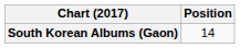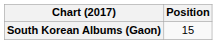South Korean Albums (Gaon) | Position: 14 -> 15
